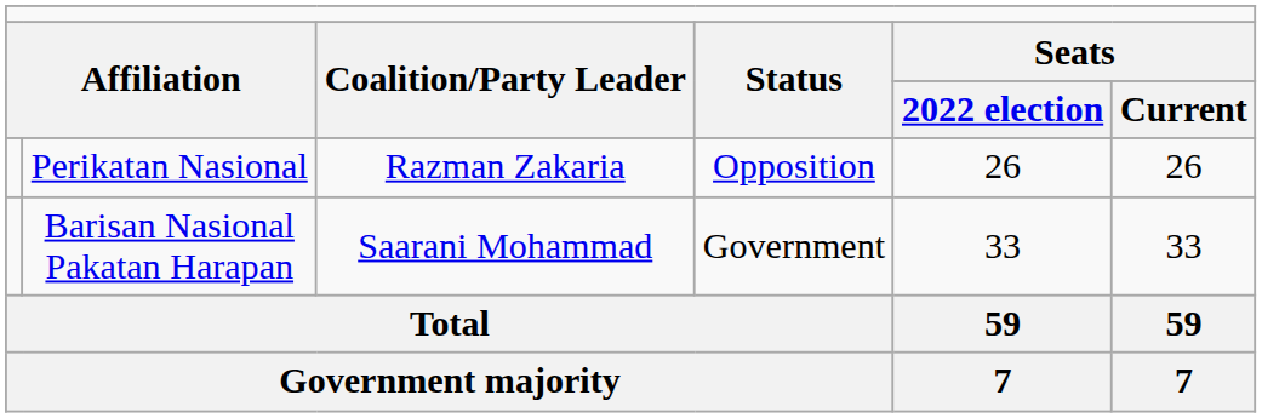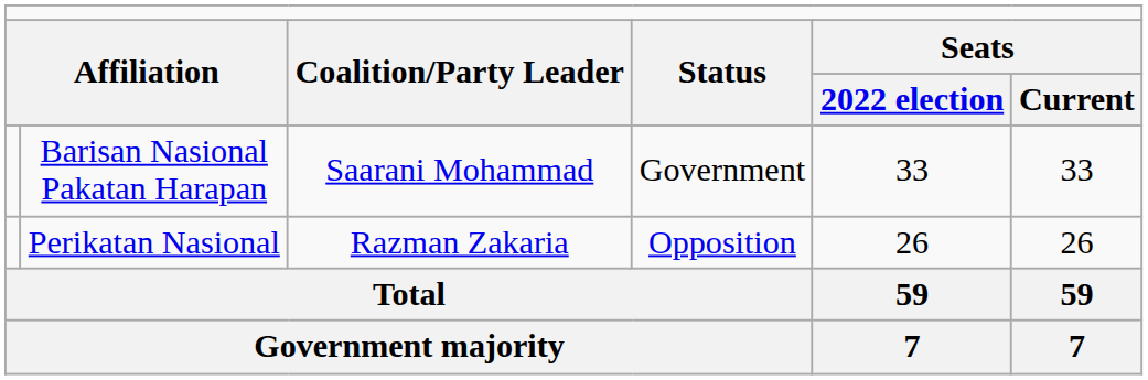rows swapped: Barisan Nasional Pakatan Harapan <-> Perikatan Nasional
